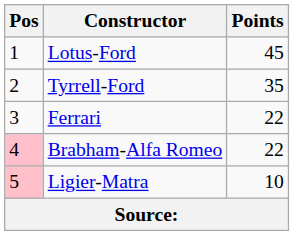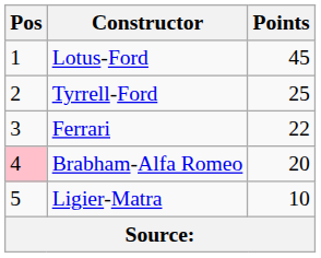Tyrrell-Ford | Points: 35 -> 25
Brabham-Alfa Romeo | Points: 22 -> 20
Ligier-Matra | Pos: pink background -> no background
